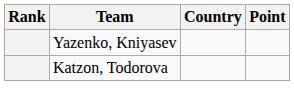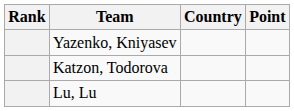+ row: Lu, Lu
